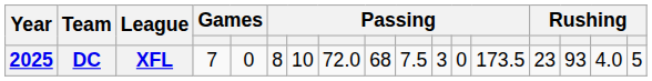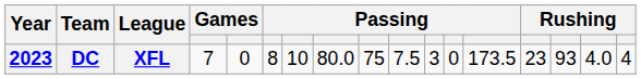DC | Year: 2025 -> 2023
DC | column 8: 72.0 -> 80.0
DC | column 9: 68 -> 75
DC | column 17: 5 -> 4
